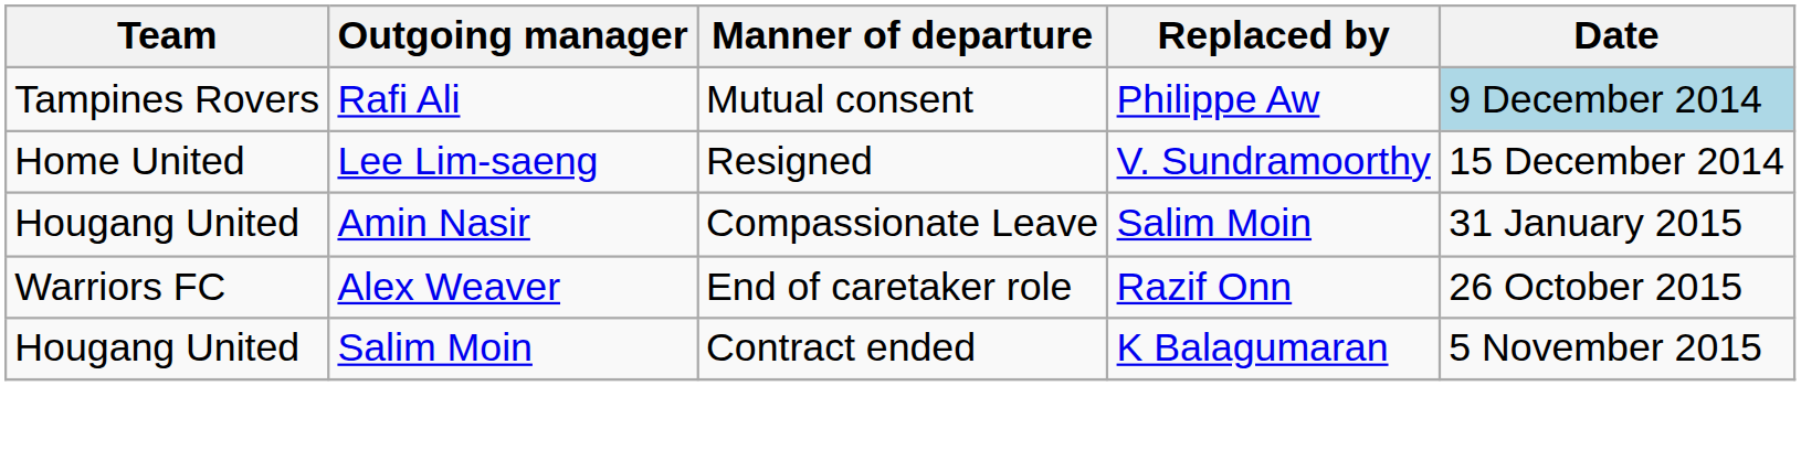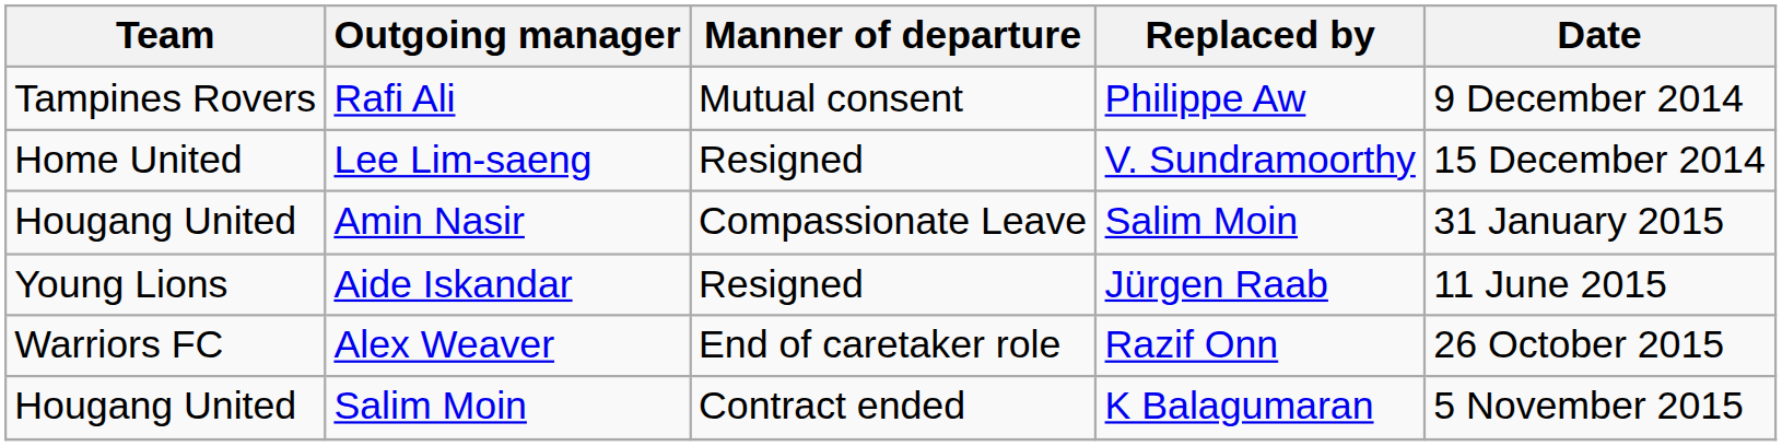Rafi Ali | Date: lightblue background -> no background
+ row: Young Lions | Aide Iskandar | Resigned | Jürgen Raab | 11 June 2015
